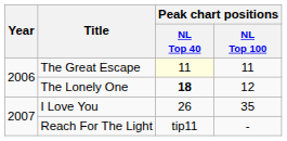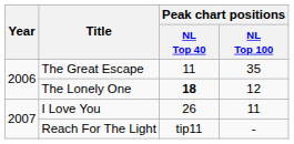The Great Escape | Peak chart positions / NL Top 40: lightyellow background -> no background
The Great Escape | Peak chart positions / NL Top 100: 11 -> 35
I Love You | Peak chart positions / NL Top 100: 35 -> 11
